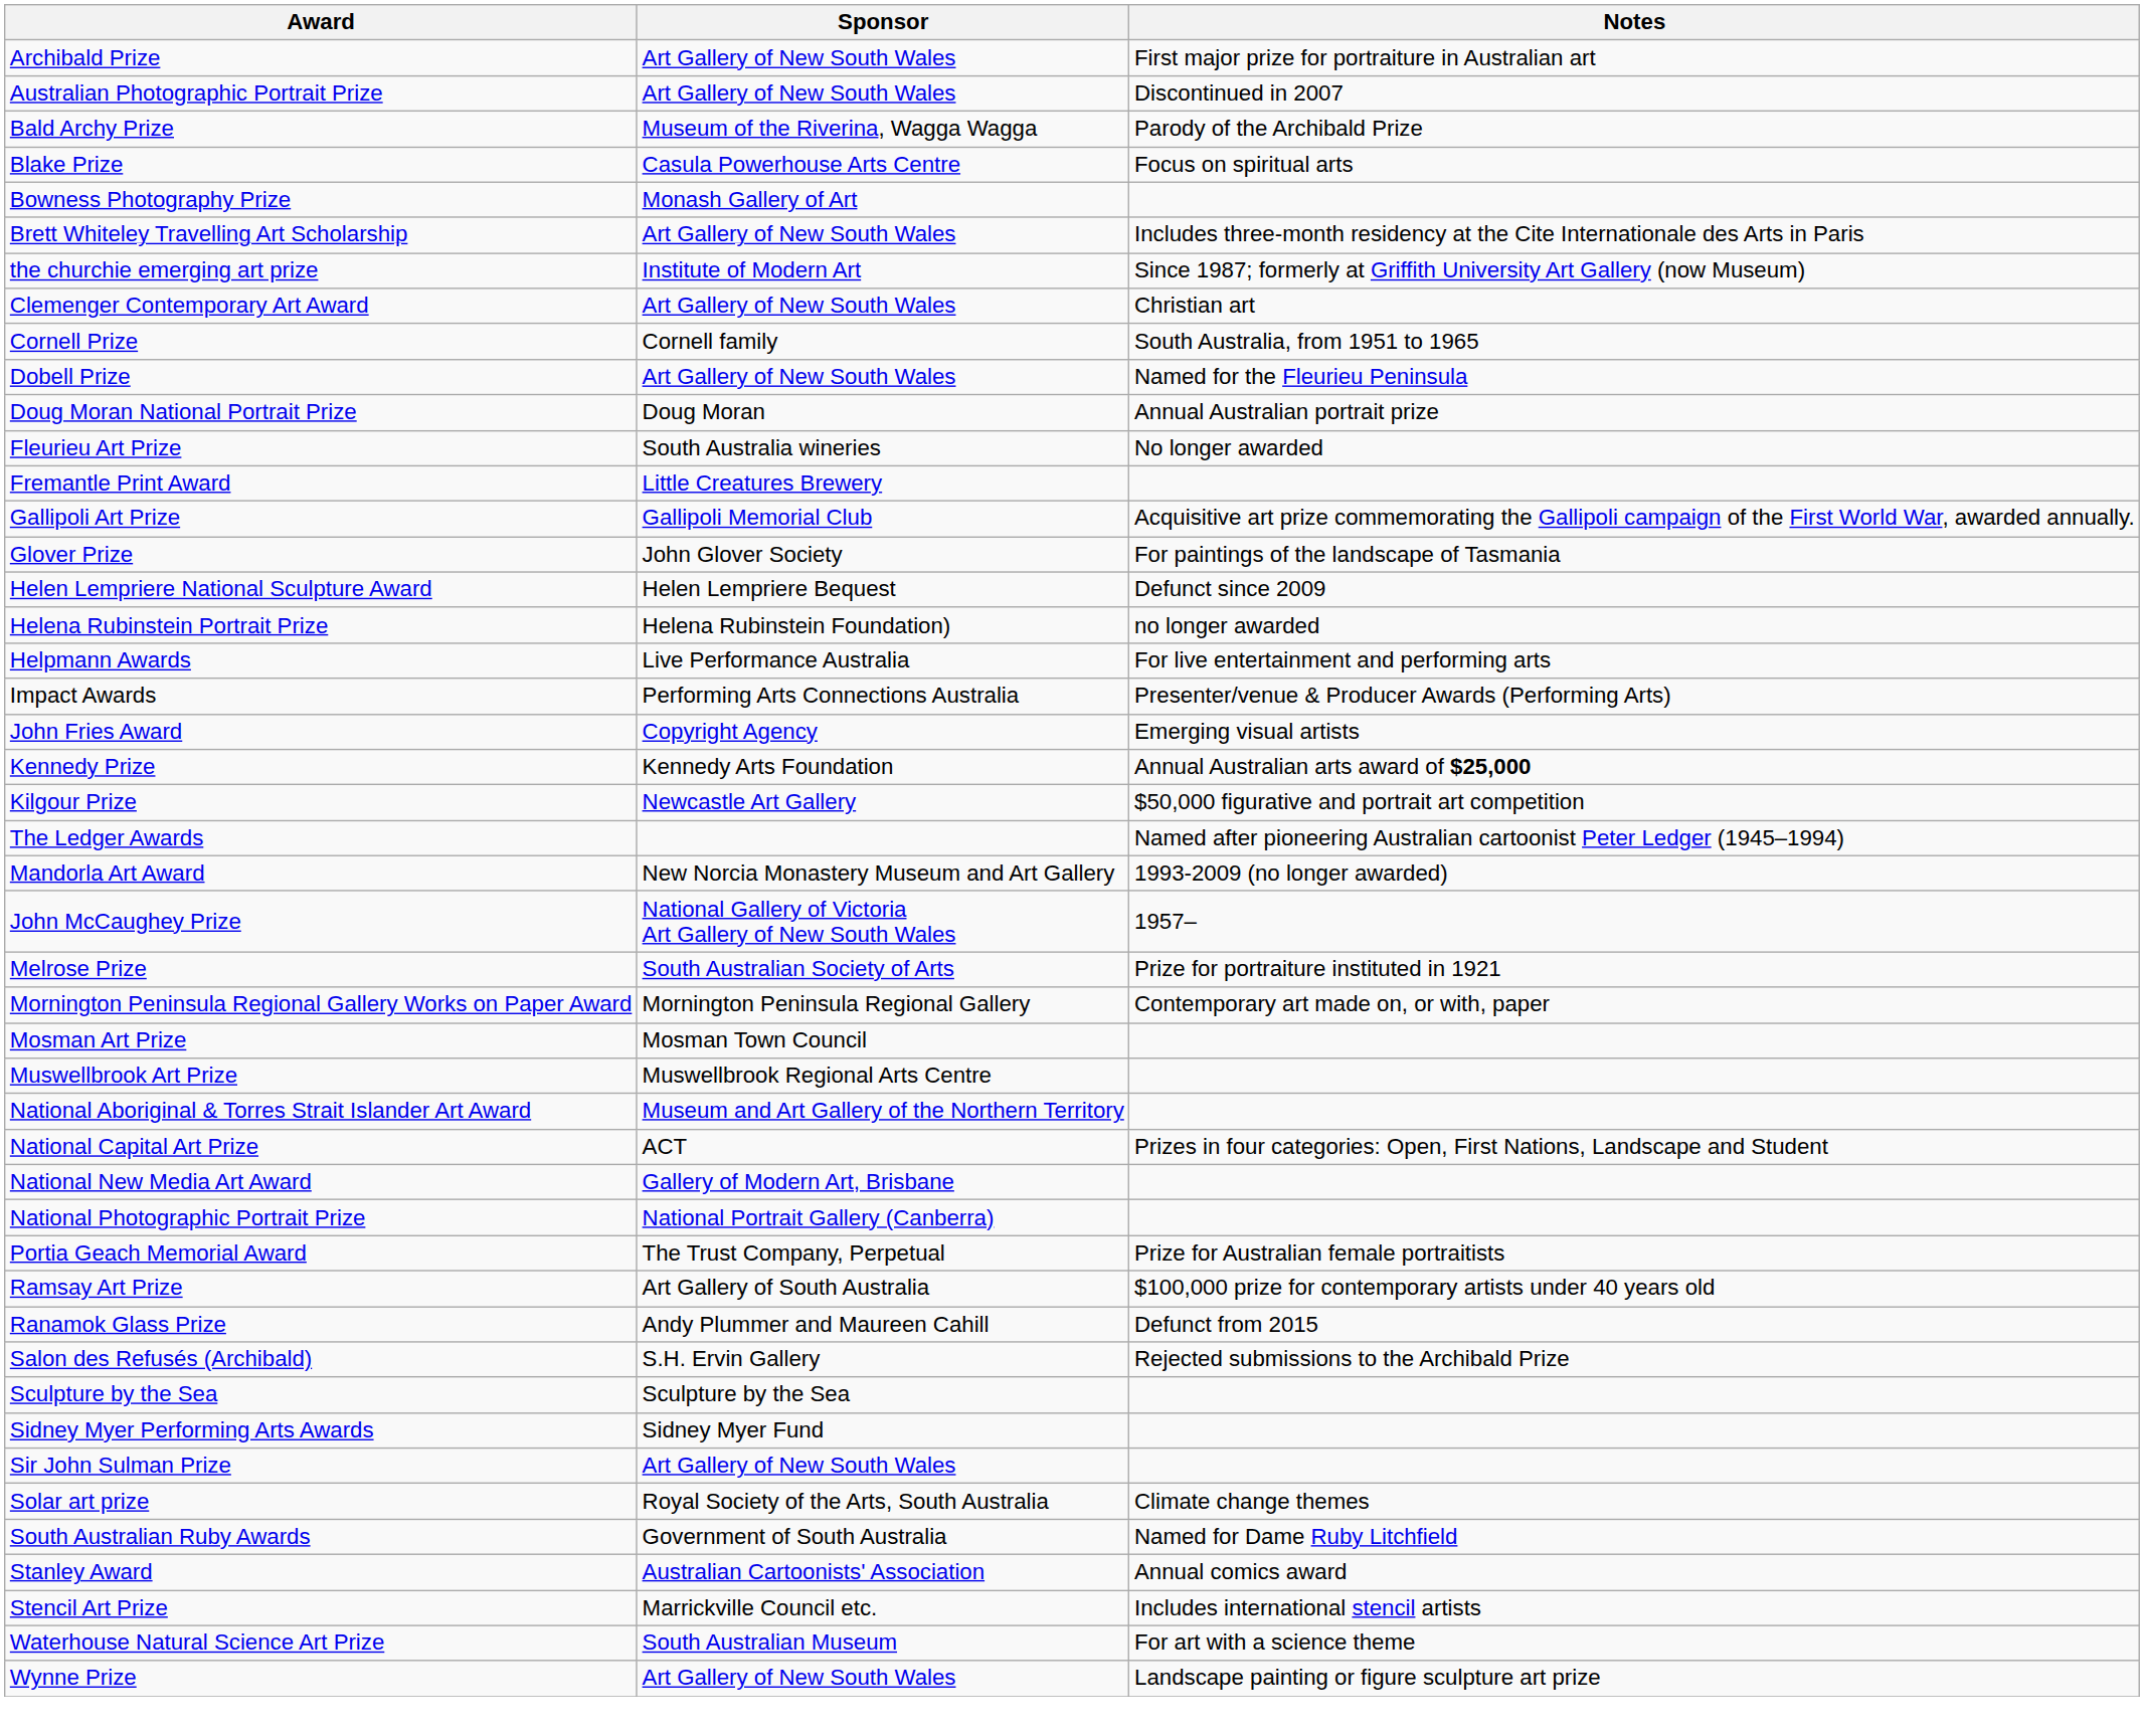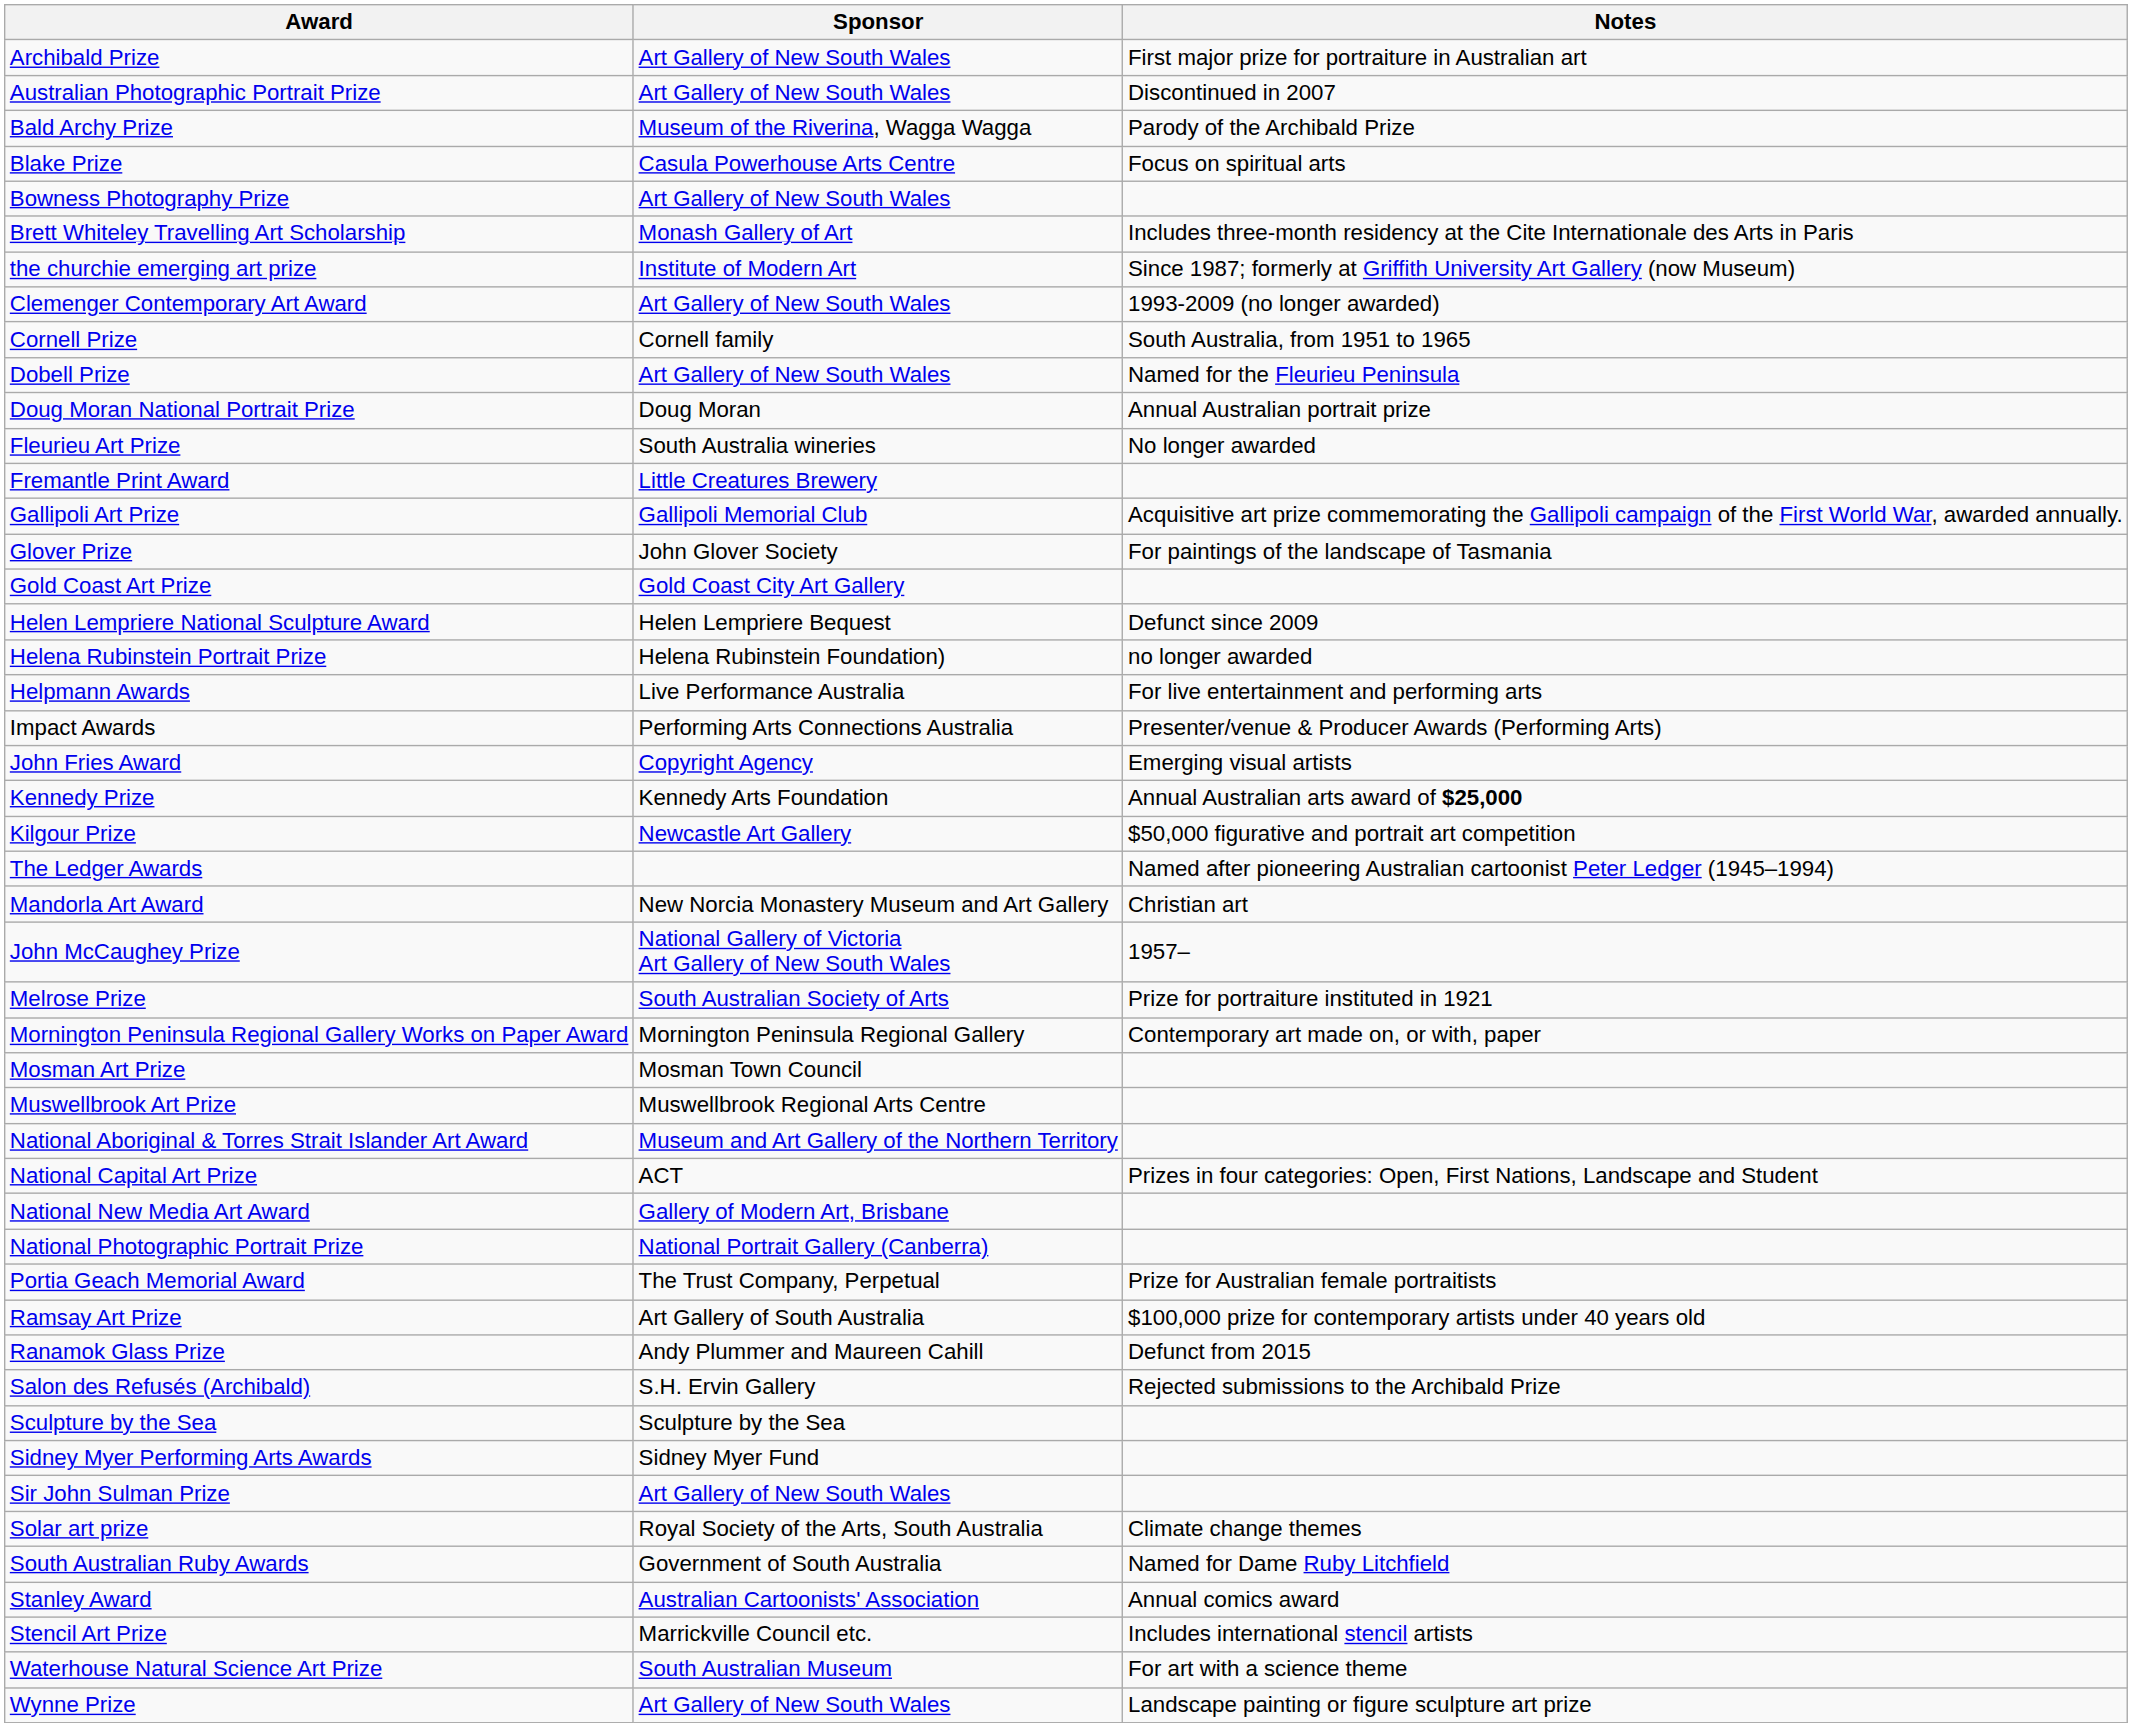Bowness Photography Prize | Sponsor: Monash Gallery of Art -> Art Gallery of New South Wales
Brett Whiteley Travelling Art Scholarship | Sponsor: Art Gallery of New South Wales -> Monash Gallery of Art
Clemenger Contemporary Art Award | Notes: Christian art -> 1993-2009 (no longer awarded)
+ row: Gold Coast Art Prize | Gold Coast City Art Gallery
Mandorla Art Award | Notes: 1993-2009 (no longer awarded) -> Christian art
